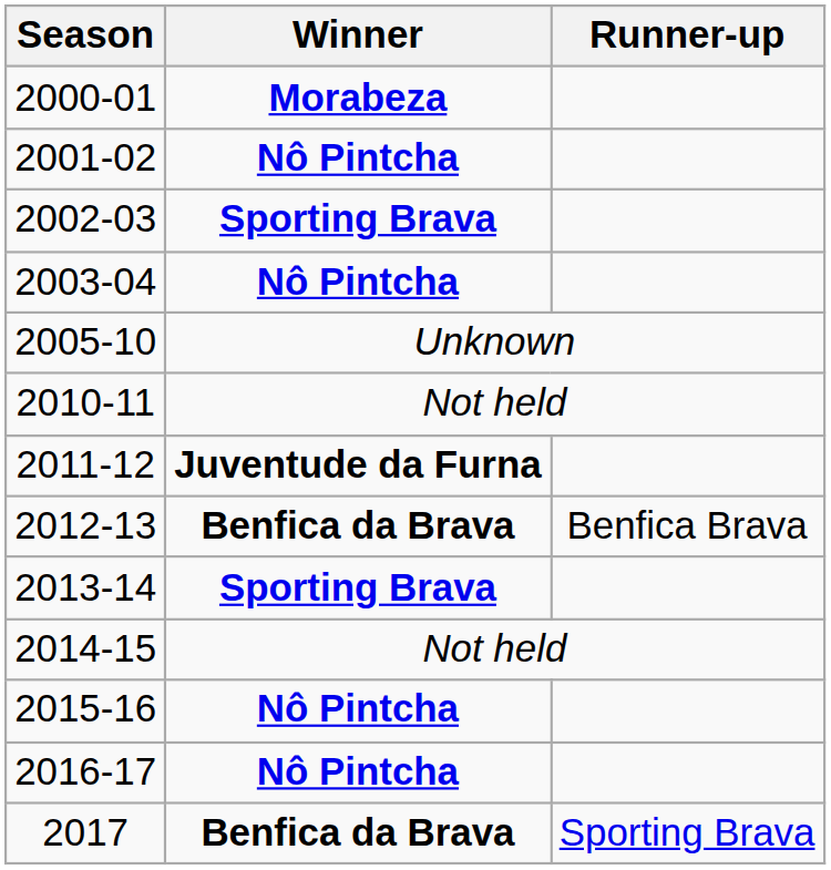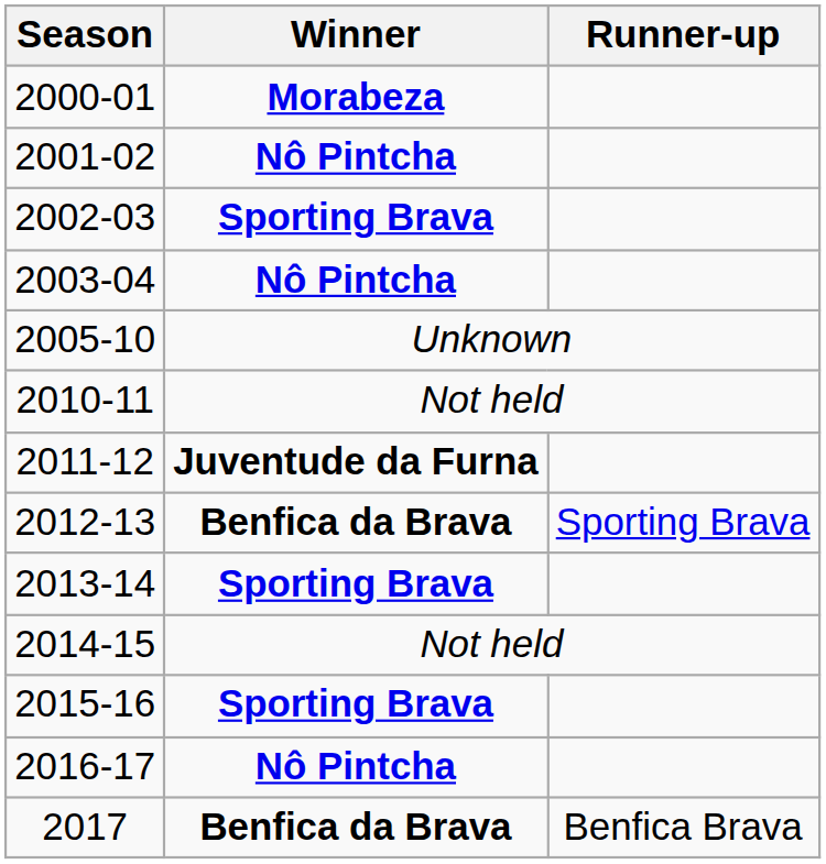2012-13 | Runner-up: Benfica Brava -> Sporting Brava
2015-16 | Winner: Nô Pintcha -> Sporting Brava
2017 | Runner-up: Sporting Brava -> Benfica Brava
